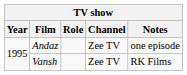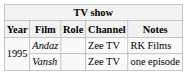Andaz | Notes: one episode -> RK Films
Vansh | Notes: RK Films -> one episode
